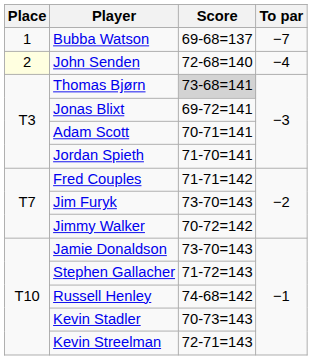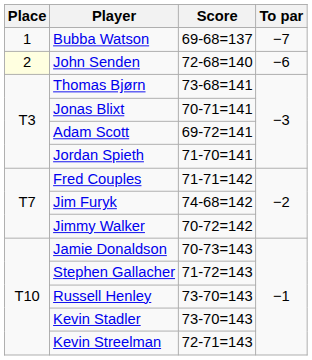John Senden | To par: −4 -> −6
Thomas Bjørn | Score: lightgrey background -> no background
Jonas Blixt | Score: 69-72=141 -> 70-71=141
Adam Scott | Score: 70-71=141 -> 69-72=141
Jim Furyk | Score: 73-70=143 -> 74-68=142
Jamie Donaldson | Score: 73-70=143 -> 70-73=143
Russell Henley | Score: 74-68=142 -> 73-70=143
Kevin Stadler | Score: 70-73=143 -> 73-70=143
